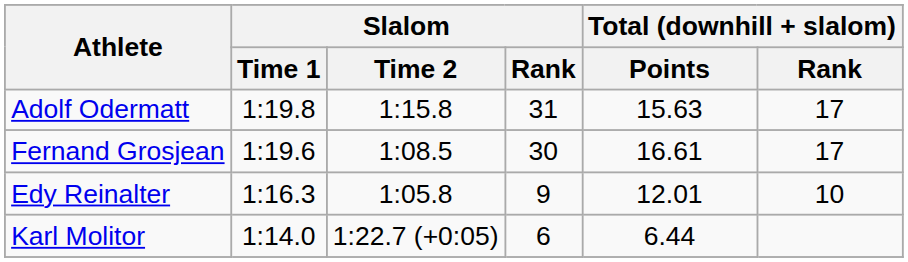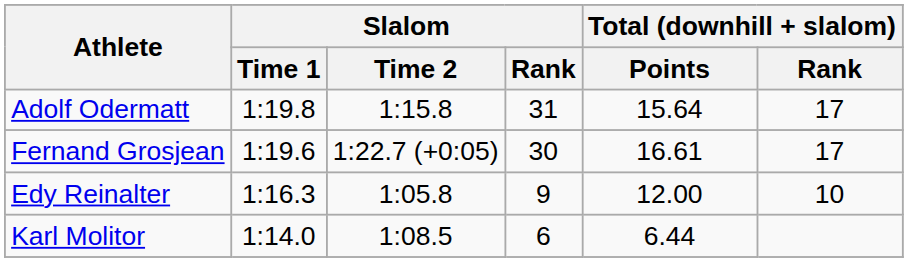Adolf Odermatt | Total (downhill + slalom) / Points: 15.63 -> 15.64
Fernand Grosjean | Slalom / Time 2: 1:08.5 -> 1:22.7 (+0:05)
Edy Reinalter | Total (downhill + slalom) / Points: 12.01 -> 12.00
Karl Molitor | Slalom / Time 2: 1:22.7 (+0:05) -> 1:08.5
